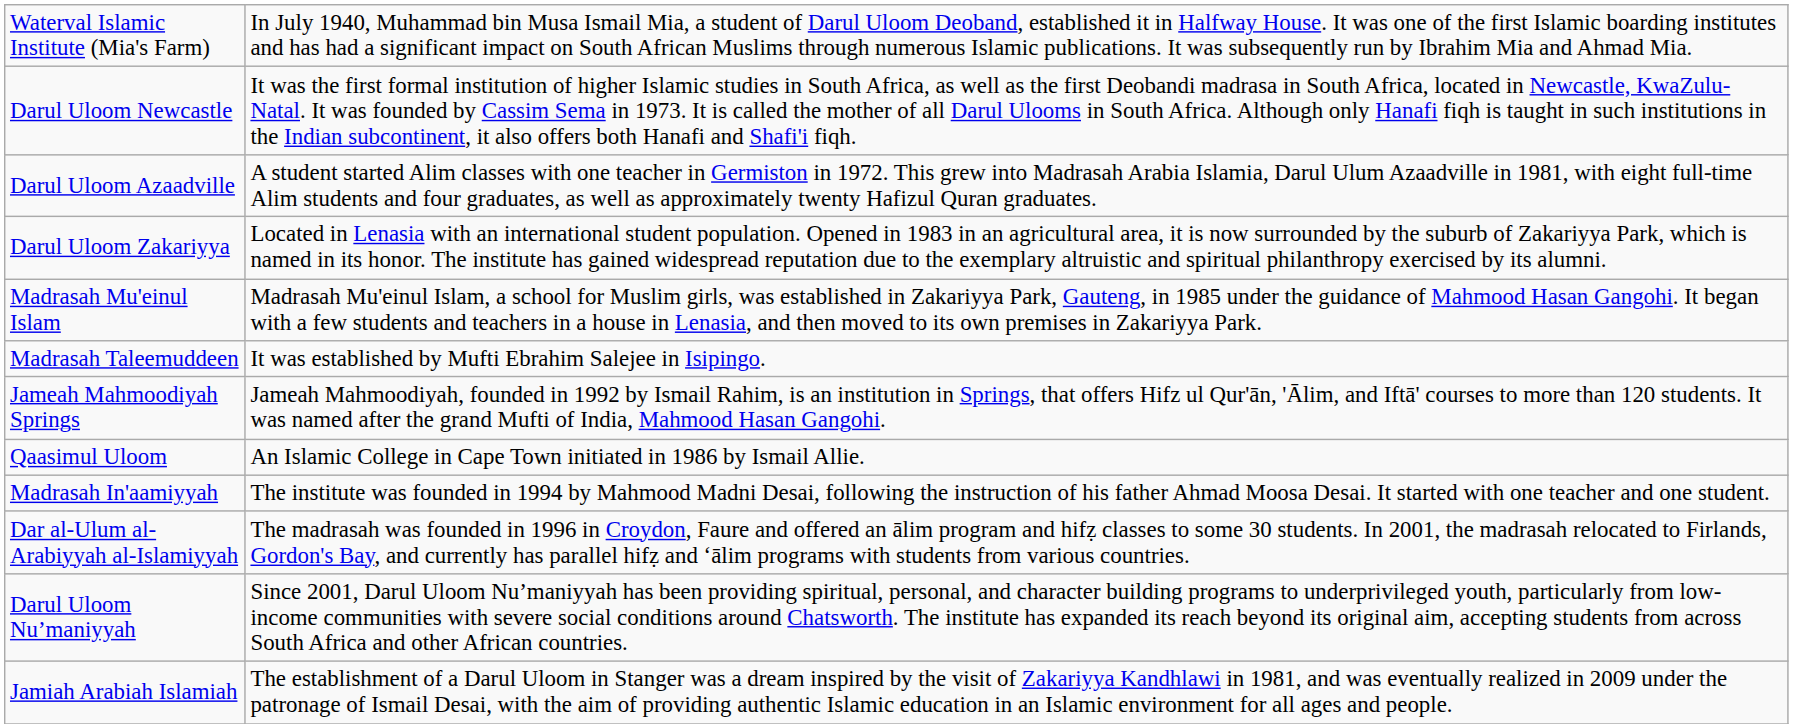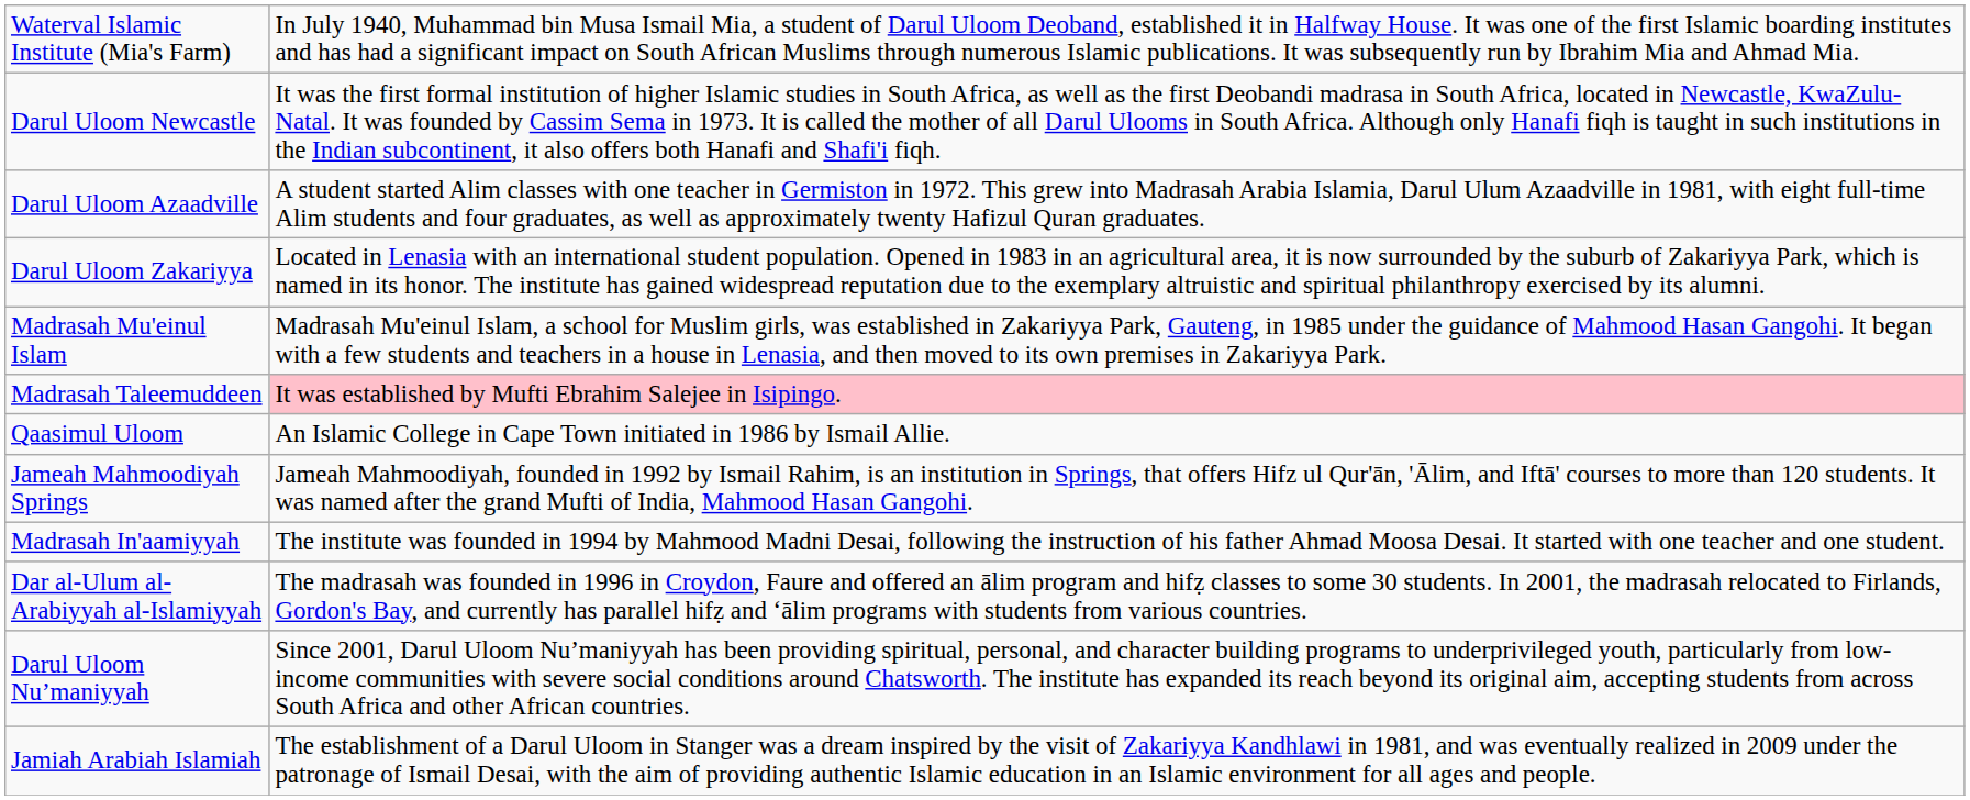Madrasah Taleemuddeen | column 2: no background -> pink background
rows swapped: Qaasimul Uloom <-> Jameah Mahmoodiyah Springs
